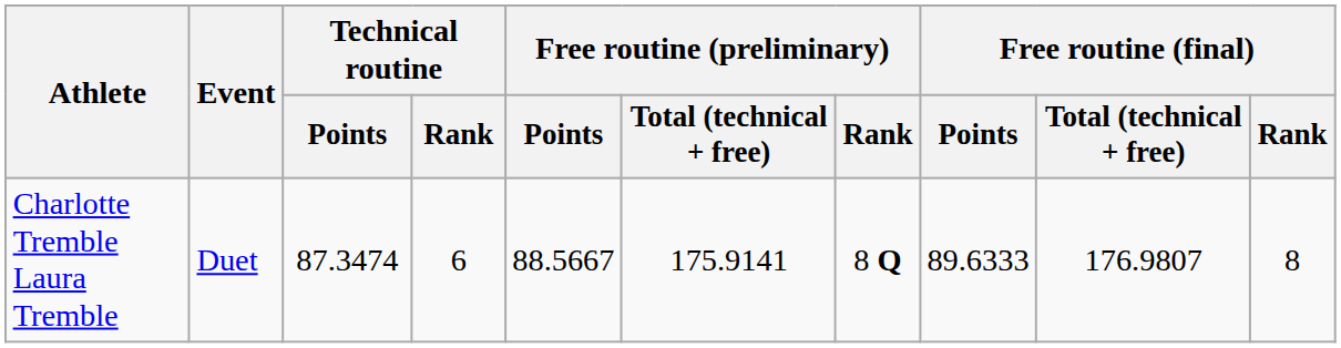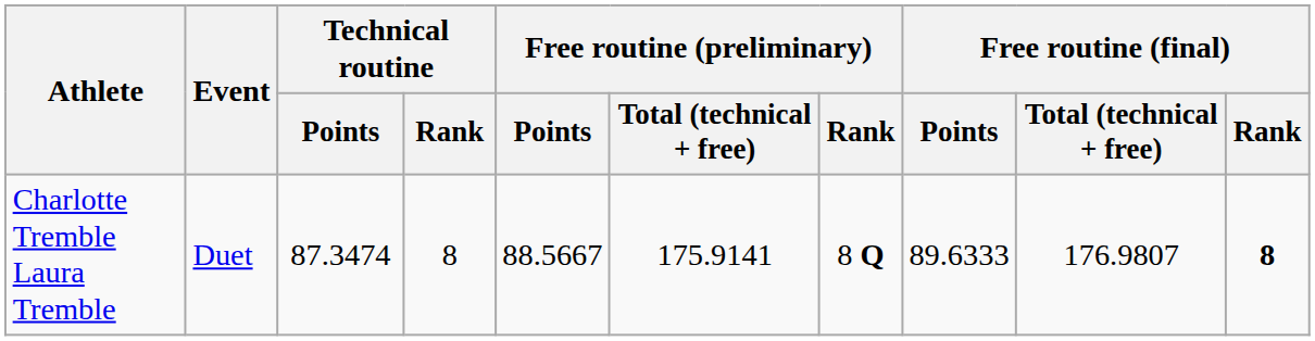Charlotte Tremble Laura Tremble | Technical routine / Rank: 6 -> 8
Charlotte Tremble Laura Tremble | Free routine (final) / Rank: normal -> bold
